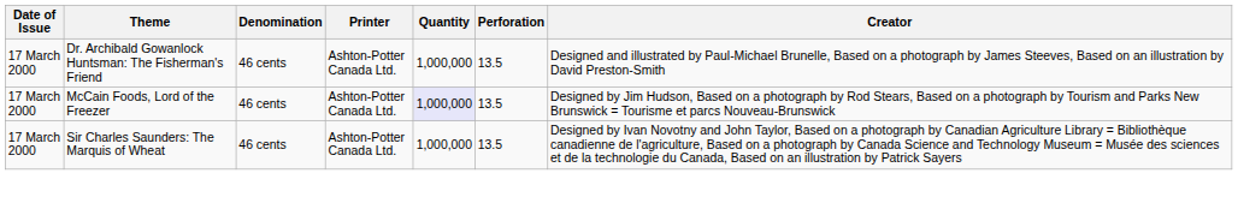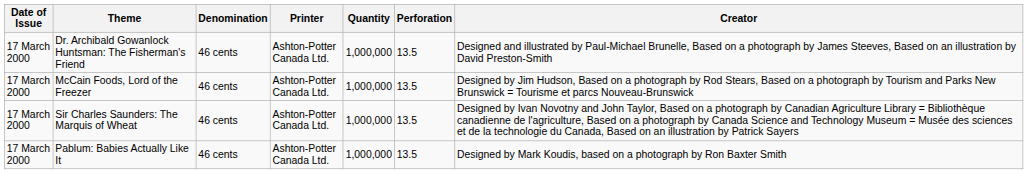McCain Foods, Lord of the Freezer | Quantity: lavender background -> no background
+ row: 17 March 2000 | Pablum: Babies Actually Like It | 46 cents | Ashton-Potter Canada Ltd. | 1,000,000 | 13.5 | Designed by Mark Koudis, based on a photograph by Ron Baxter Smith
